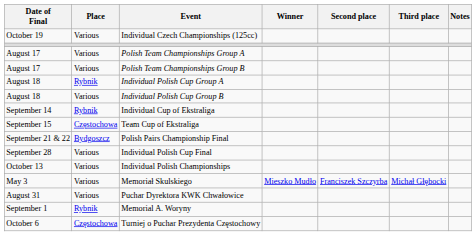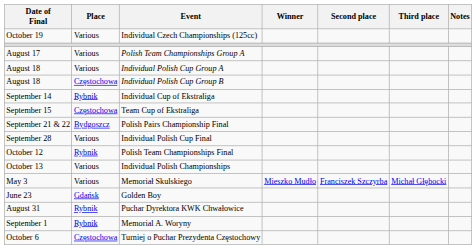- row: August 17 | Various | Polish Team Championships Group B
Individual Polish Cup Group A | Place: Rybnik -> Various
Individual Polish Cup Group B | Place: Various -> Częstochowa
+ row: October 12 | Rybnik | Polish Team Championships Final
+ row: June 23 | Gdańsk | Golden Boy
Puchar Dyrektora KWK Chwałowice | Place: Various -> Rybnik
